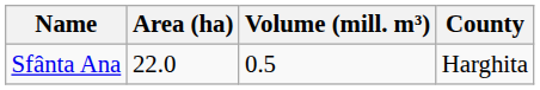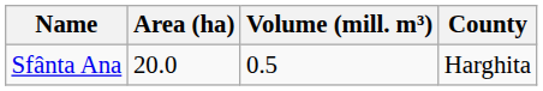Sfânta Ana | Area (ha): 22.0 -> 20.0
